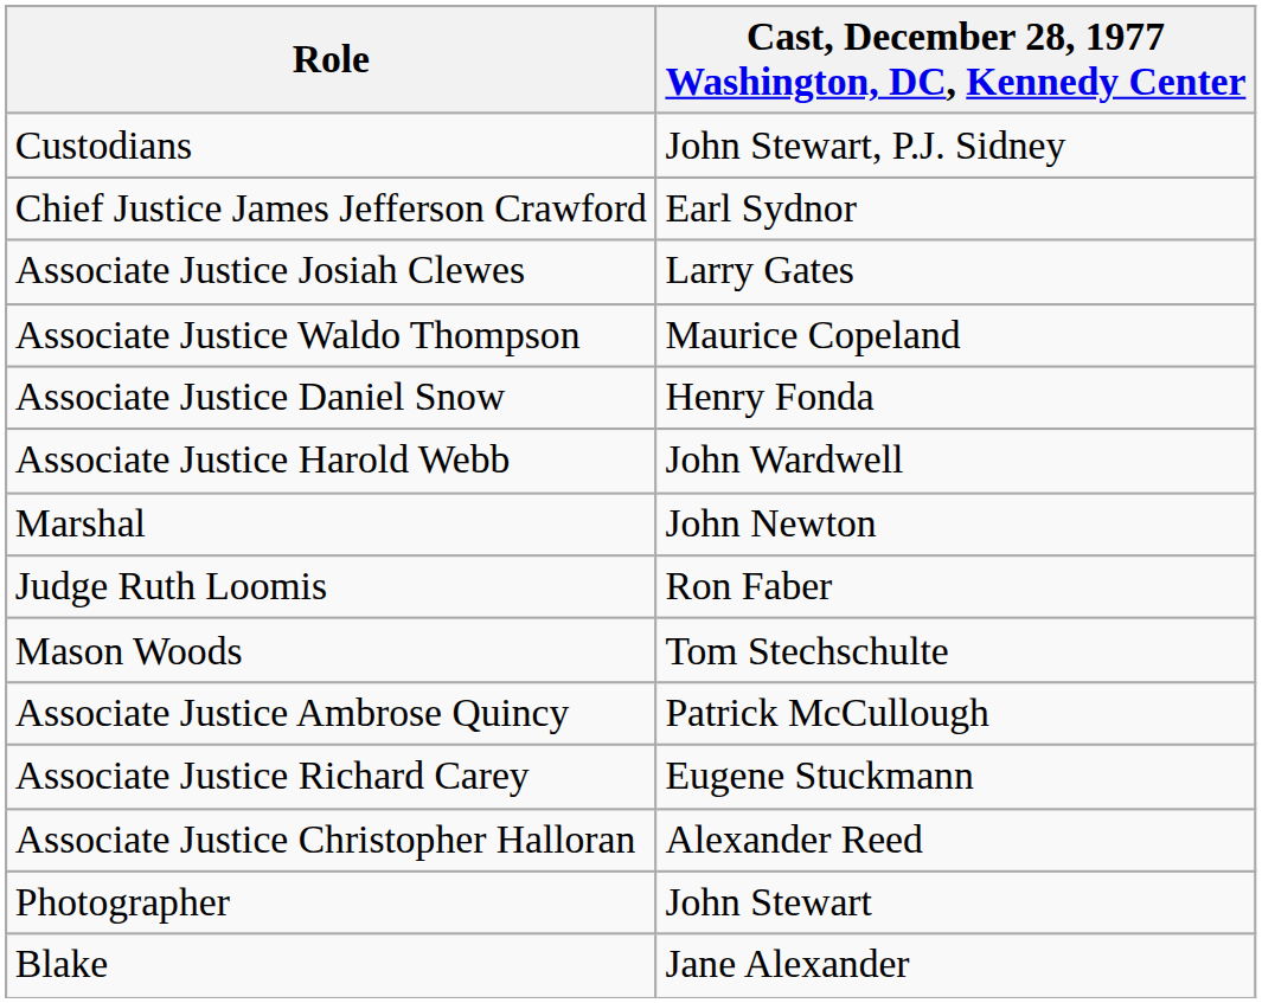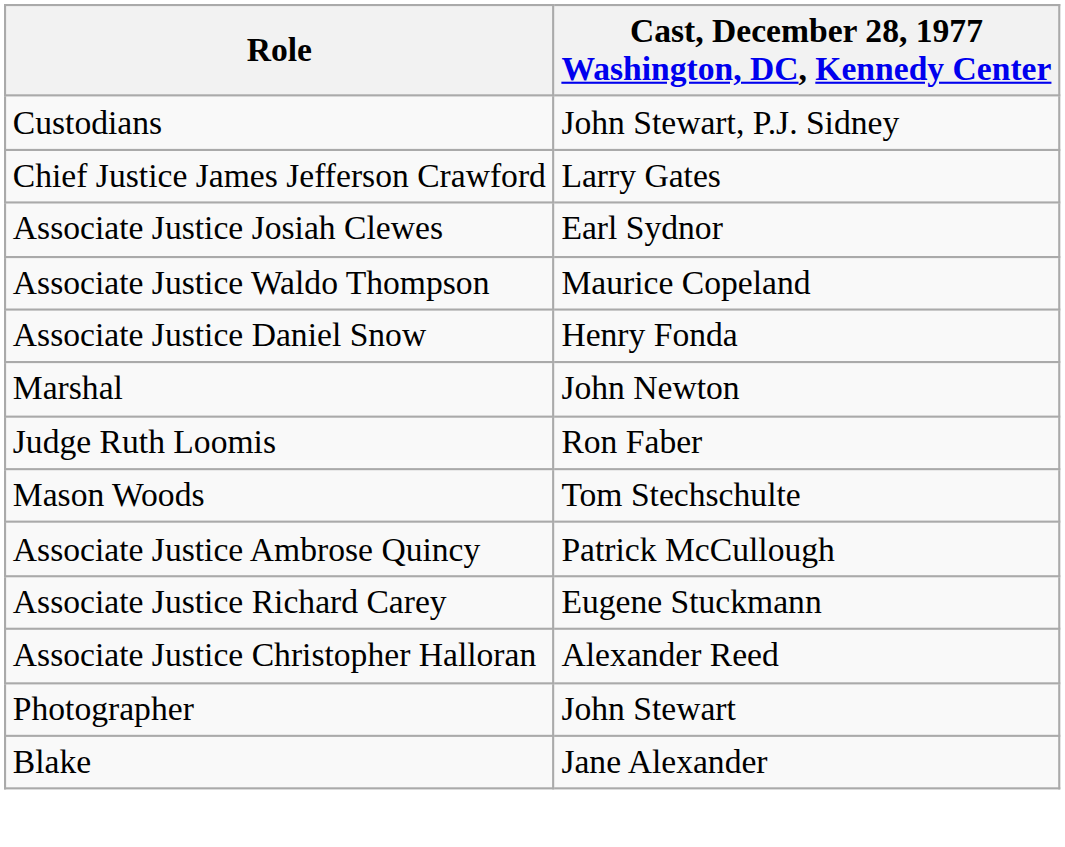Chief Justice James Jefferson Crawford | Cast, December 28, 1977 Washington, DC, Kennedy Center: Earl Sydnor -> Larry Gates
Associate Justice Josiah Clewes | Cast, December 28, 1977 Washington, DC, Kennedy Center: Larry Gates -> Earl Sydnor
- row: Associate Justice Harold Webb | John Wardwell
